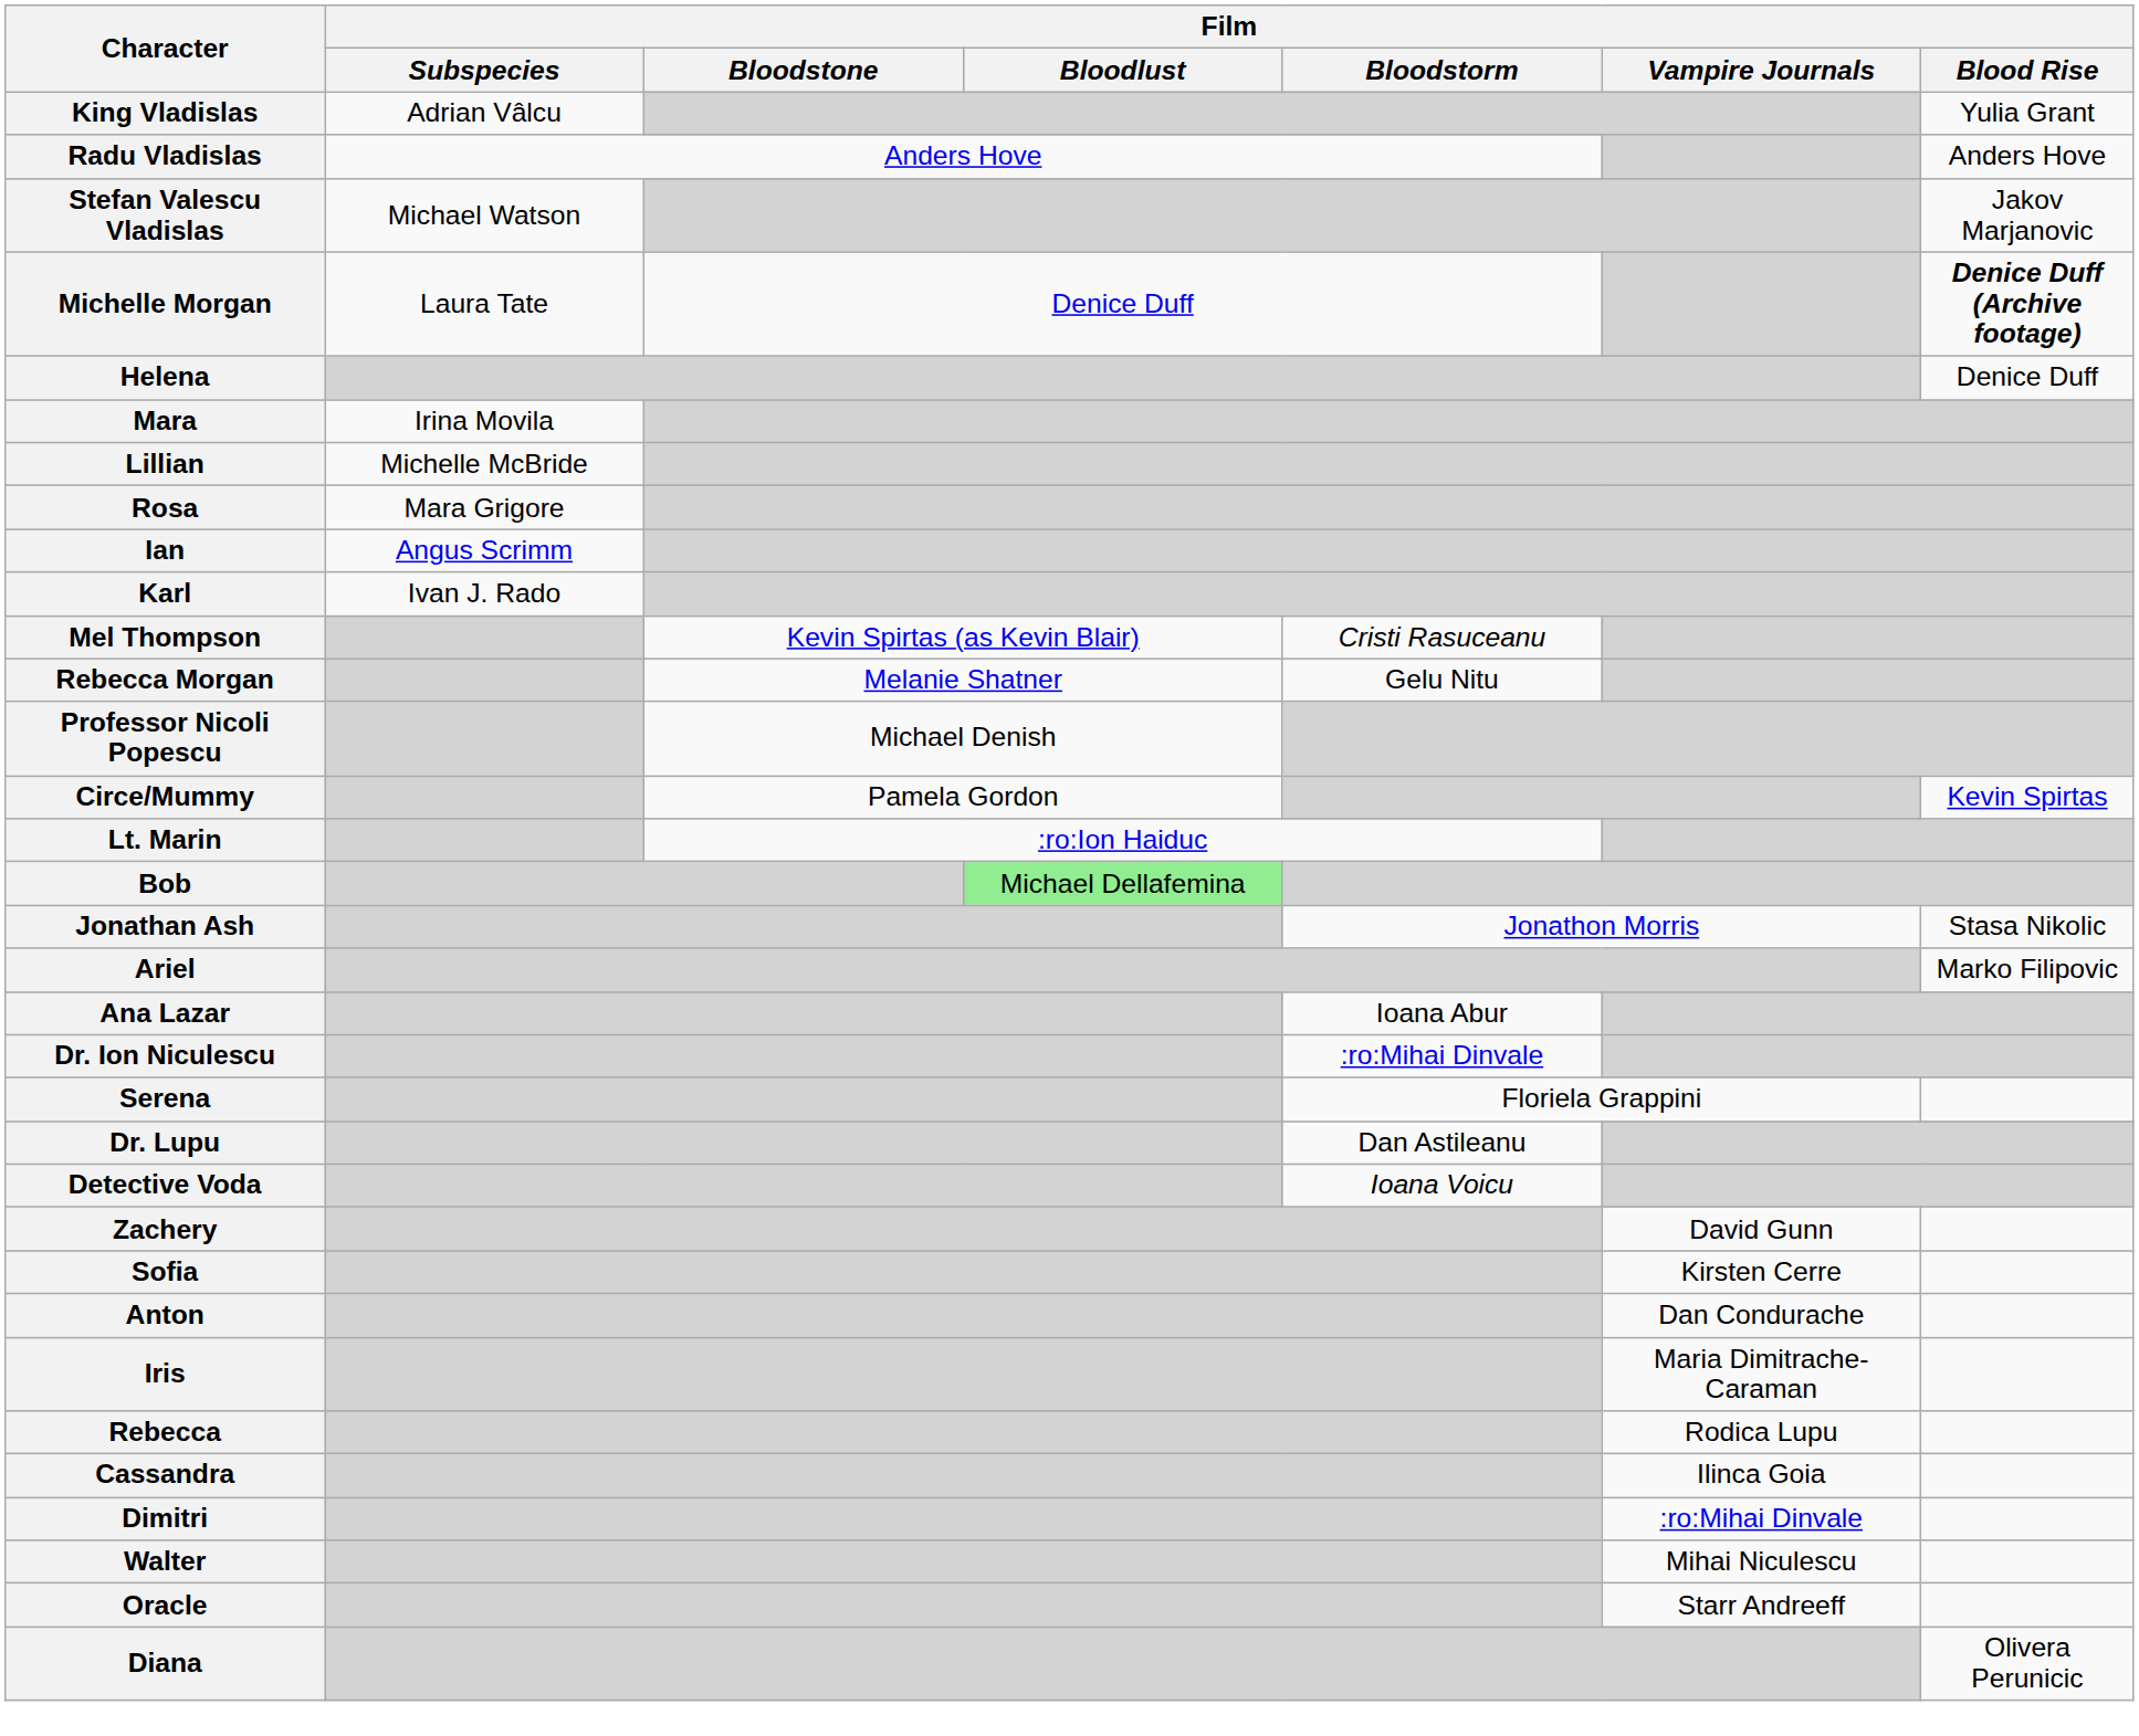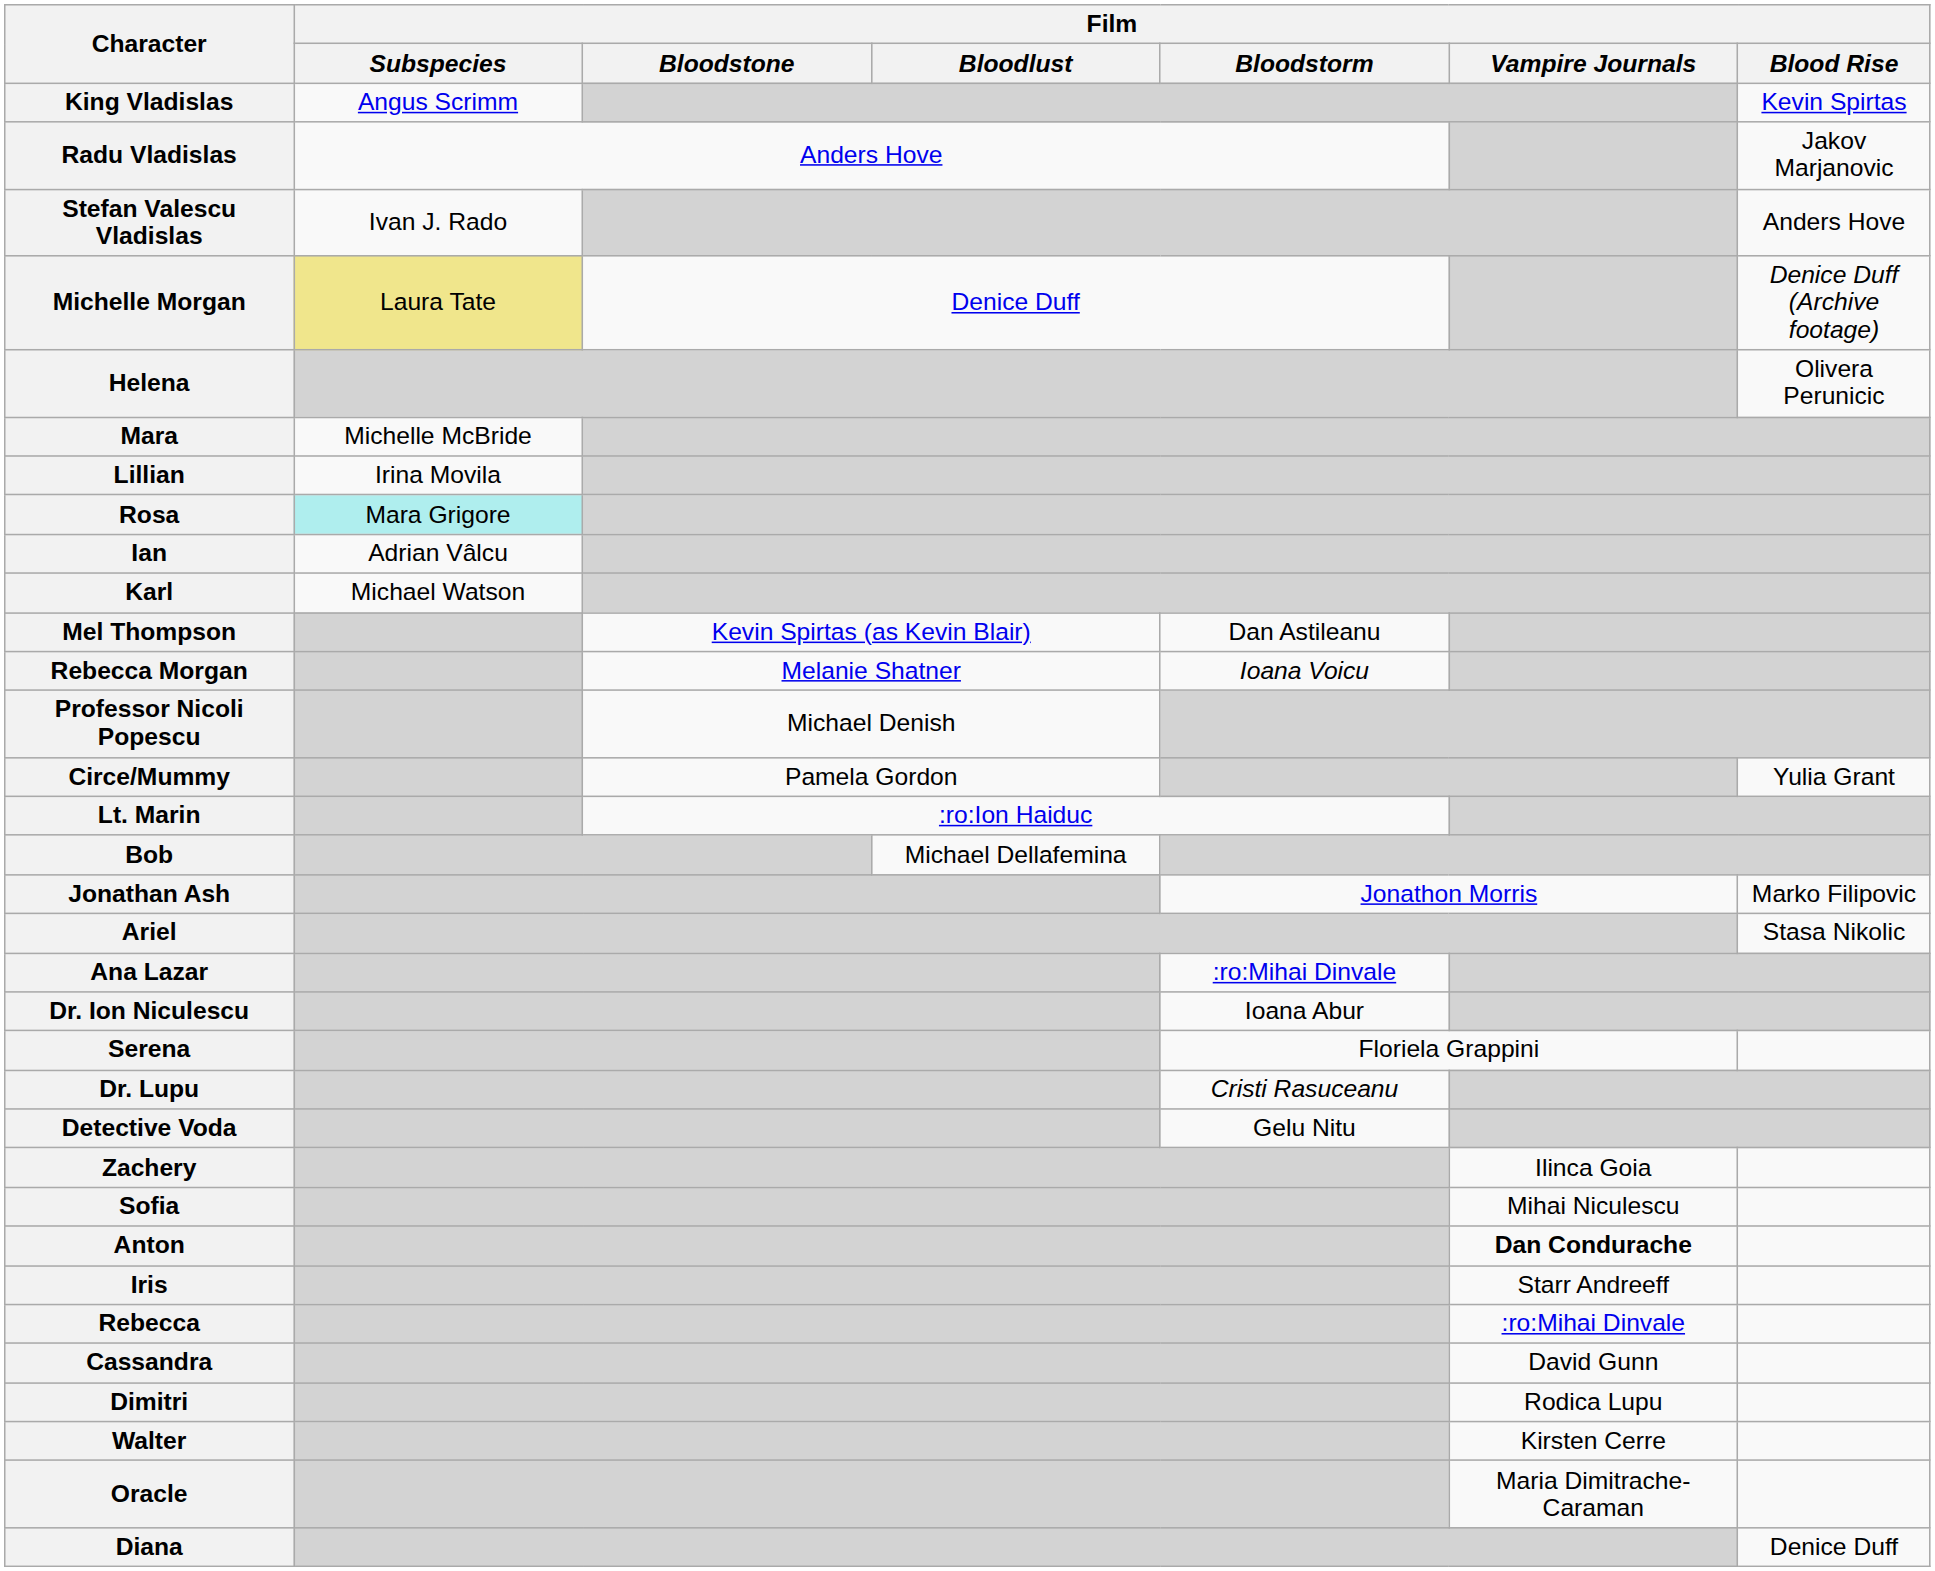King Vladislas | Film / Subspecies: Adrian Vâlcu -> Angus Scrimm
King Vladislas | Film / Blood Rise: Yulia Grant -> Kevin Spirtas
Radu Vladislas | Film / Blood Rise: Anders Hove -> Jakov Marjanovic
Stefan Valescu Vladislas | Film / Subspecies: Michael Watson -> Ivan J. Rado
Stefan Valescu Vladislas | Film / Blood Rise: Jakov Marjanovic -> Anders Hove
Michelle Morgan | Film / Subspecies: no background -> khaki background
Michelle Morgan | Film / Blood Rise: bold -> normal
Helena | Film / Blood Rise: Denice Duff -> Olivera Perunicic
Mara | Film / Subspecies: Irina Movila -> Michelle McBride
Lillian | Film / Subspecies: Michelle McBride -> Irina Movila
Rosa | Film / Subspecies: no background -> paleturquoise background
Ian | Film / Subspecies: Angus Scrimm -> Adrian Vâlcu
Karl | Film / Subspecies: Ivan J. Rado -> Michael Watson
Mel Thompson | Film / Bloodstorm: Cristi Rasuceanu -> Dan Astileanu
Rebecca Morgan | Film / Bloodstorm: Gelu Nitu -> Ioana Voicu
Circe/Mummy | Film / Blood Rise: Kevin Spirtas -> Yulia Grant
Bob | Film / Bloodlust: lightgreen background -> no background
Jonathan Ash | Film / Blood Rise: Stasa Nikolic -> Marko Filipovic
Ariel | Film / Blood Rise: Marko Filipovic -> Stasa Nikolic
Ana Lazar | Film / Bloodstorm: Ioana Abur -> :ro:Mihai Dinvale
Dr. Ion Niculescu | Film / Bloodstorm: :ro:Mihai Dinvale -> Ioana Abur
Dr. Lupu | Film / Bloodstorm: Dan Astileanu -> Cristi Rasuceanu
Detective Voda | Film / Bloodstorm: Ioana Voicu -> Gelu Nitu
Zachery | Film / Vampire Journals: David Gunn -> Ilinca Goia
Sofia | Film / Vampire Journals: Kirsten Cerre -> Mihai Niculescu
Anton | Film / Vampire Journals: normal -> bold
Iris | Film / Vampire Journals: Maria Dimitrache-Caraman -> Starr Andreeff
Rebecca | Film / Vampire Journals: Rodica Lupu -> :ro:Mihai Dinvale
Cassandra | Film / Vampire Journals: Ilinca Goia -> David Gunn
Dimitri | Film / Vampire Journals: :ro:Mihai Dinvale -> Rodica Lupu
Walter | Film / Vampire Journals: Mihai Niculescu -> Kirsten Cerre
Oracle | Film / Vampire Journals: Starr Andreeff -> Maria Dimitrache-Caraman
Diana | Film / Blood Rise: Olivera Perunicic -> Denice Duff
